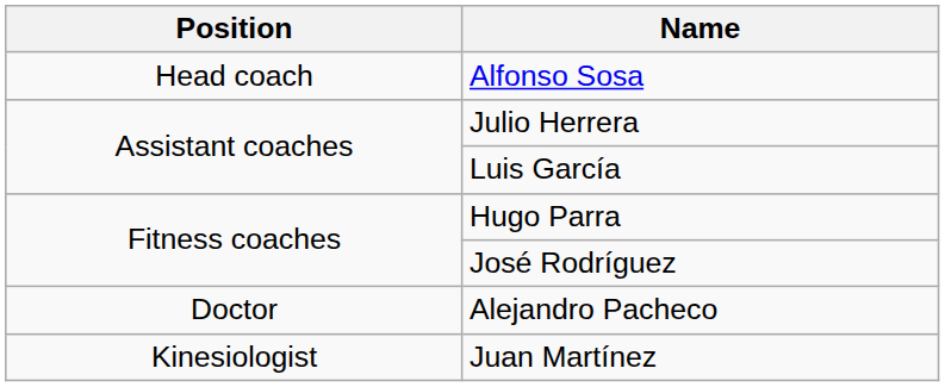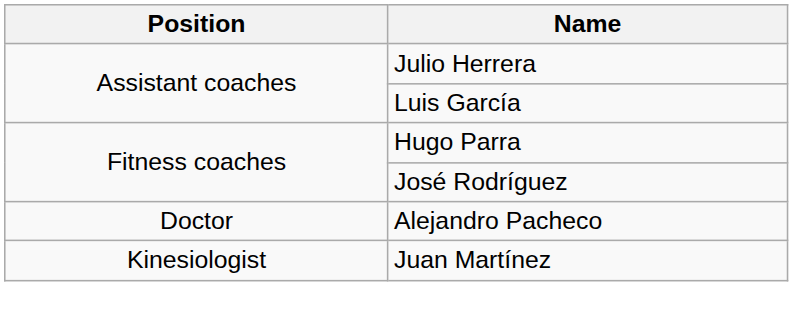- row: Head coach | Alfonso Sosa
